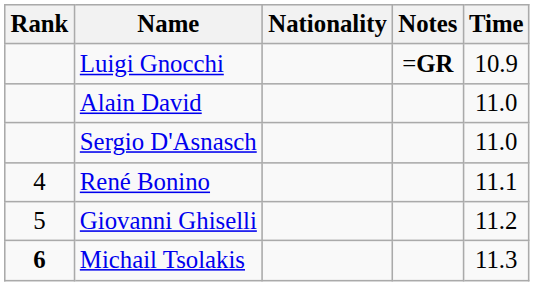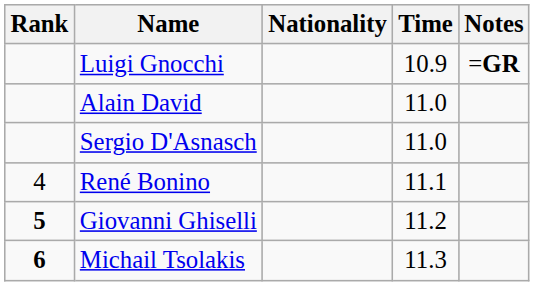columns swapped: Time <-> Notes
Giovanni Ghiselli | Rank: normal -> bold
